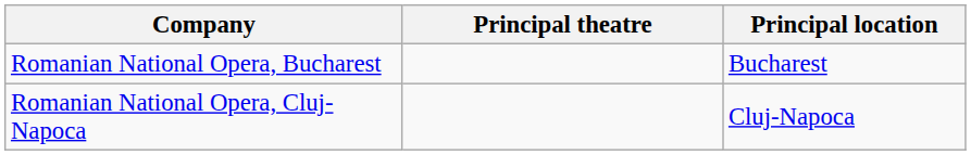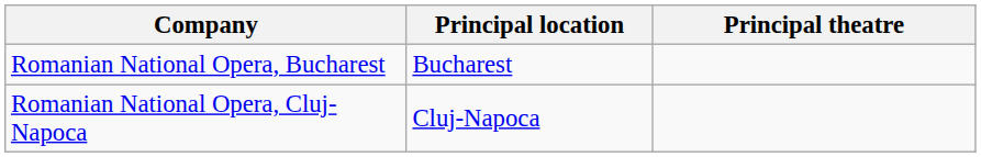columns swapped: Principal theatre <-> Principal location
